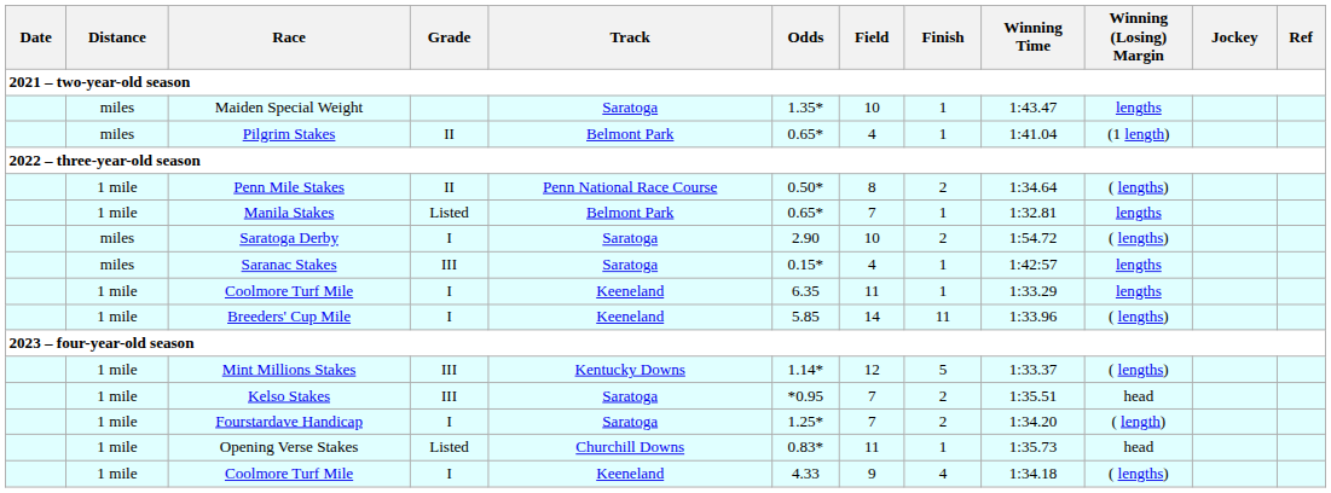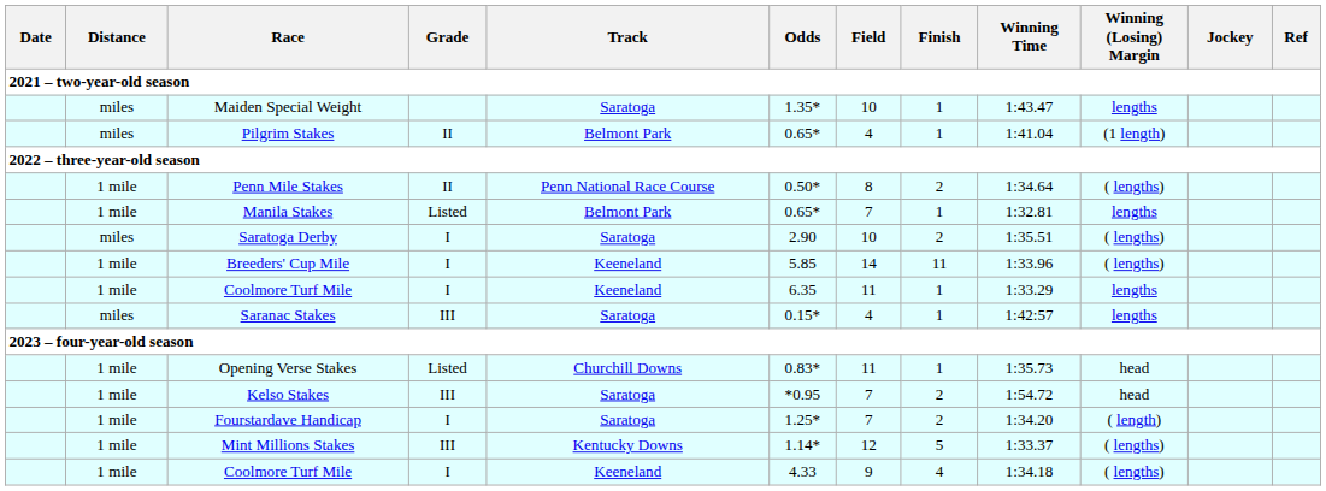Saratoga Derby | Winning Time: 1:54.72 -> 1:35.51
rows swapped: Saranac Stakes <-> Breeders' Cup Mile
rows swapped: Opening Verse Stakes <-> Mint Millions Stakes
Kelso Stakes | Winning Time: 1:35.51 -> 1:54.72
